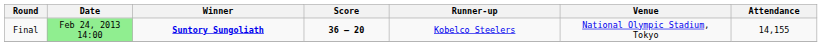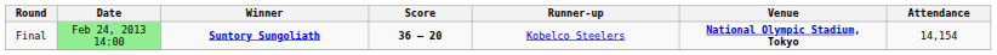Final | Venue: normal -> bold
Final | Attendance: 14,155 -> 14,154
